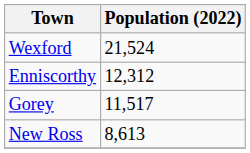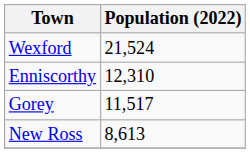Enniscorthy | Population (2022): 12,312 -> 12,310
